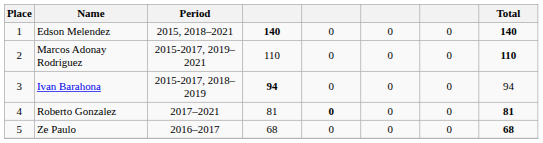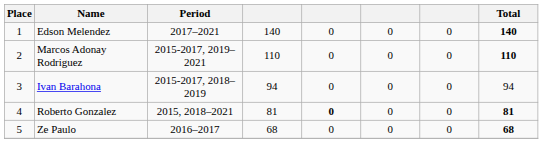Edson Melendez | Period: 2015, 2018–2021 -> 2017–2021
Edson Melendez | column 4: bold -> normal
Ivan Barahona | column 4: bold -> normal
Roberto Gonzalez | Period: 2017–2021 -> 2015, 2018–2021
